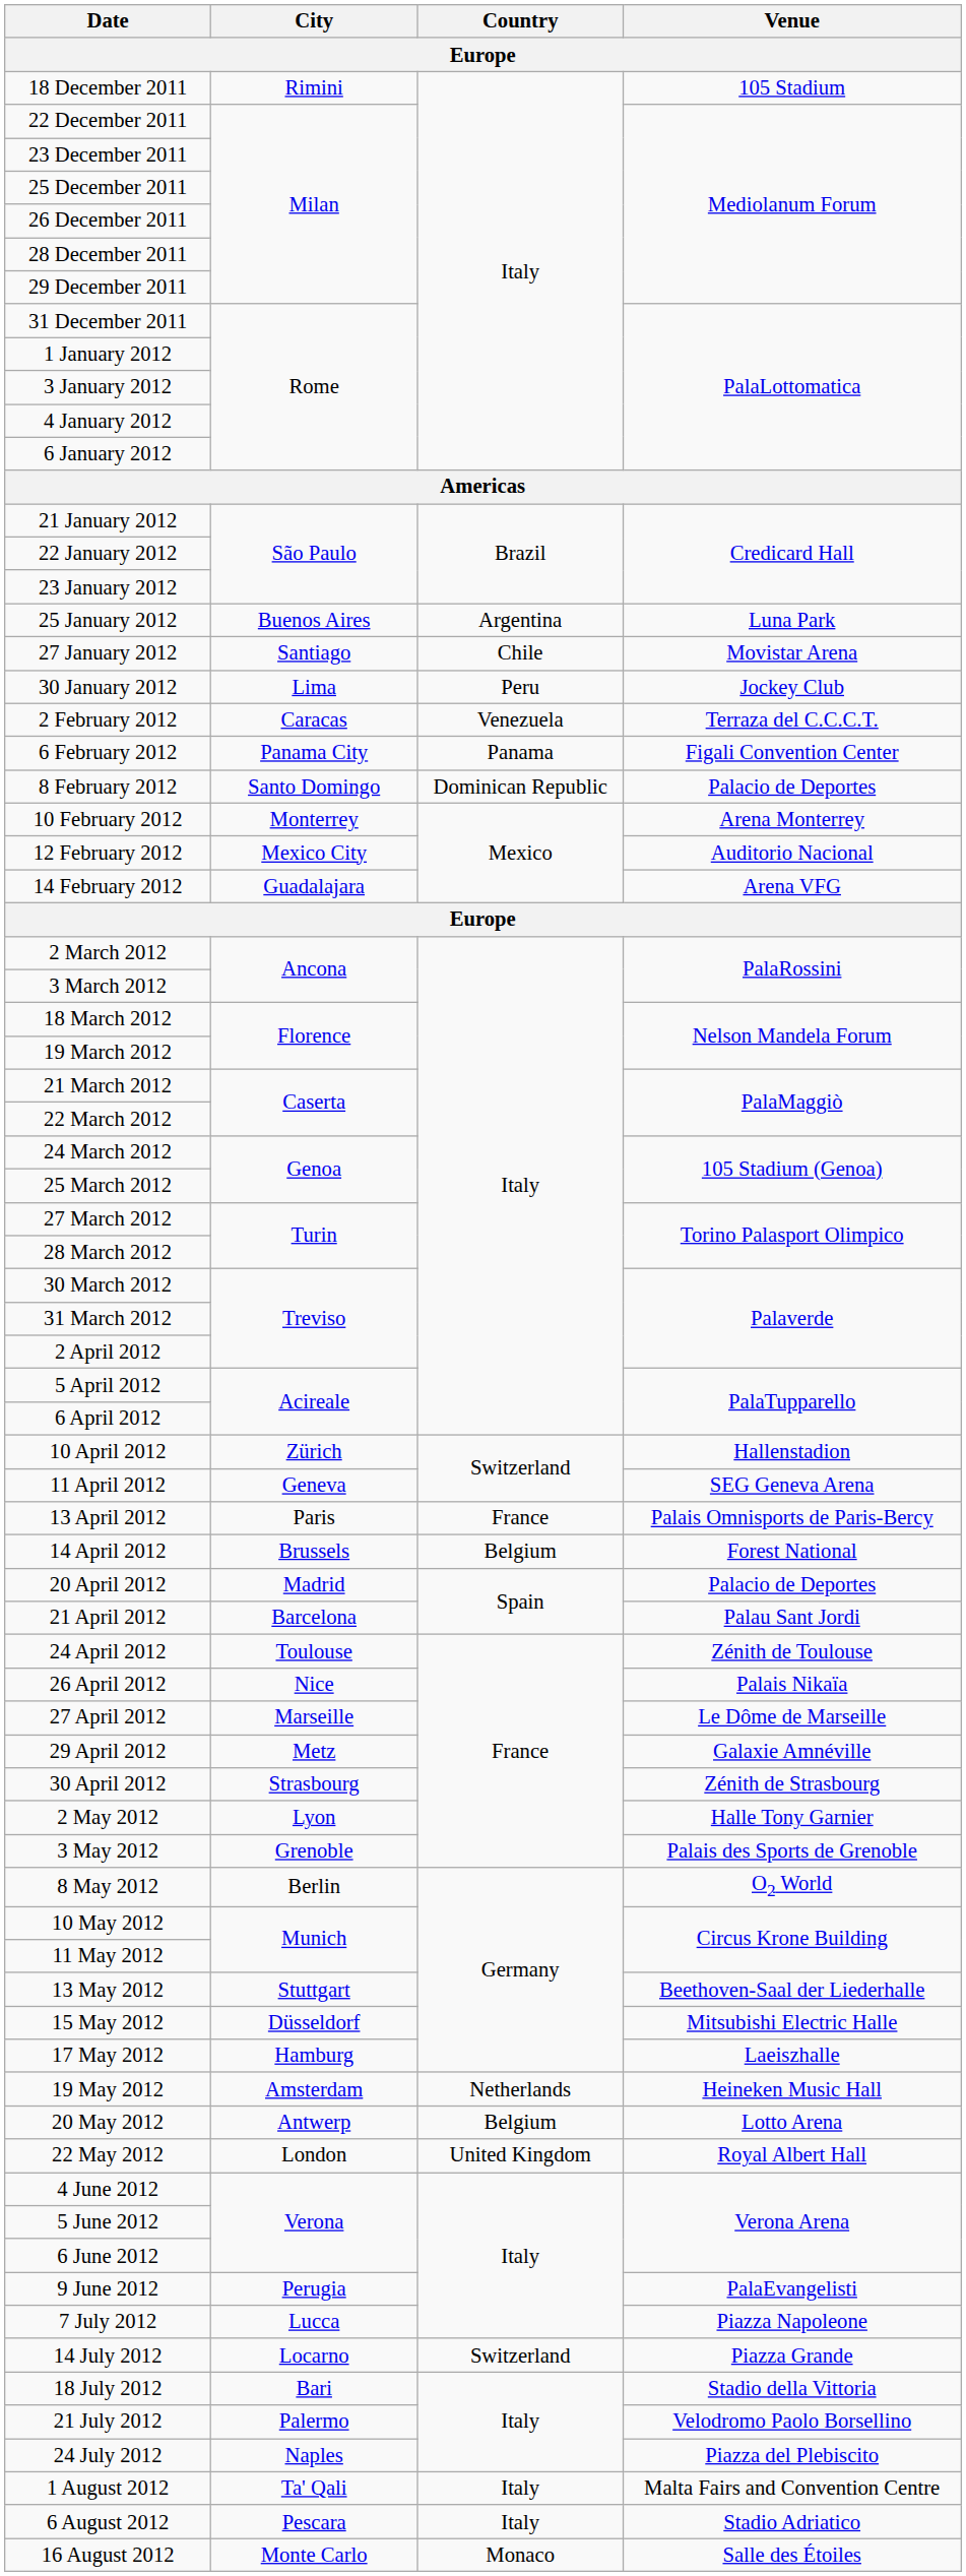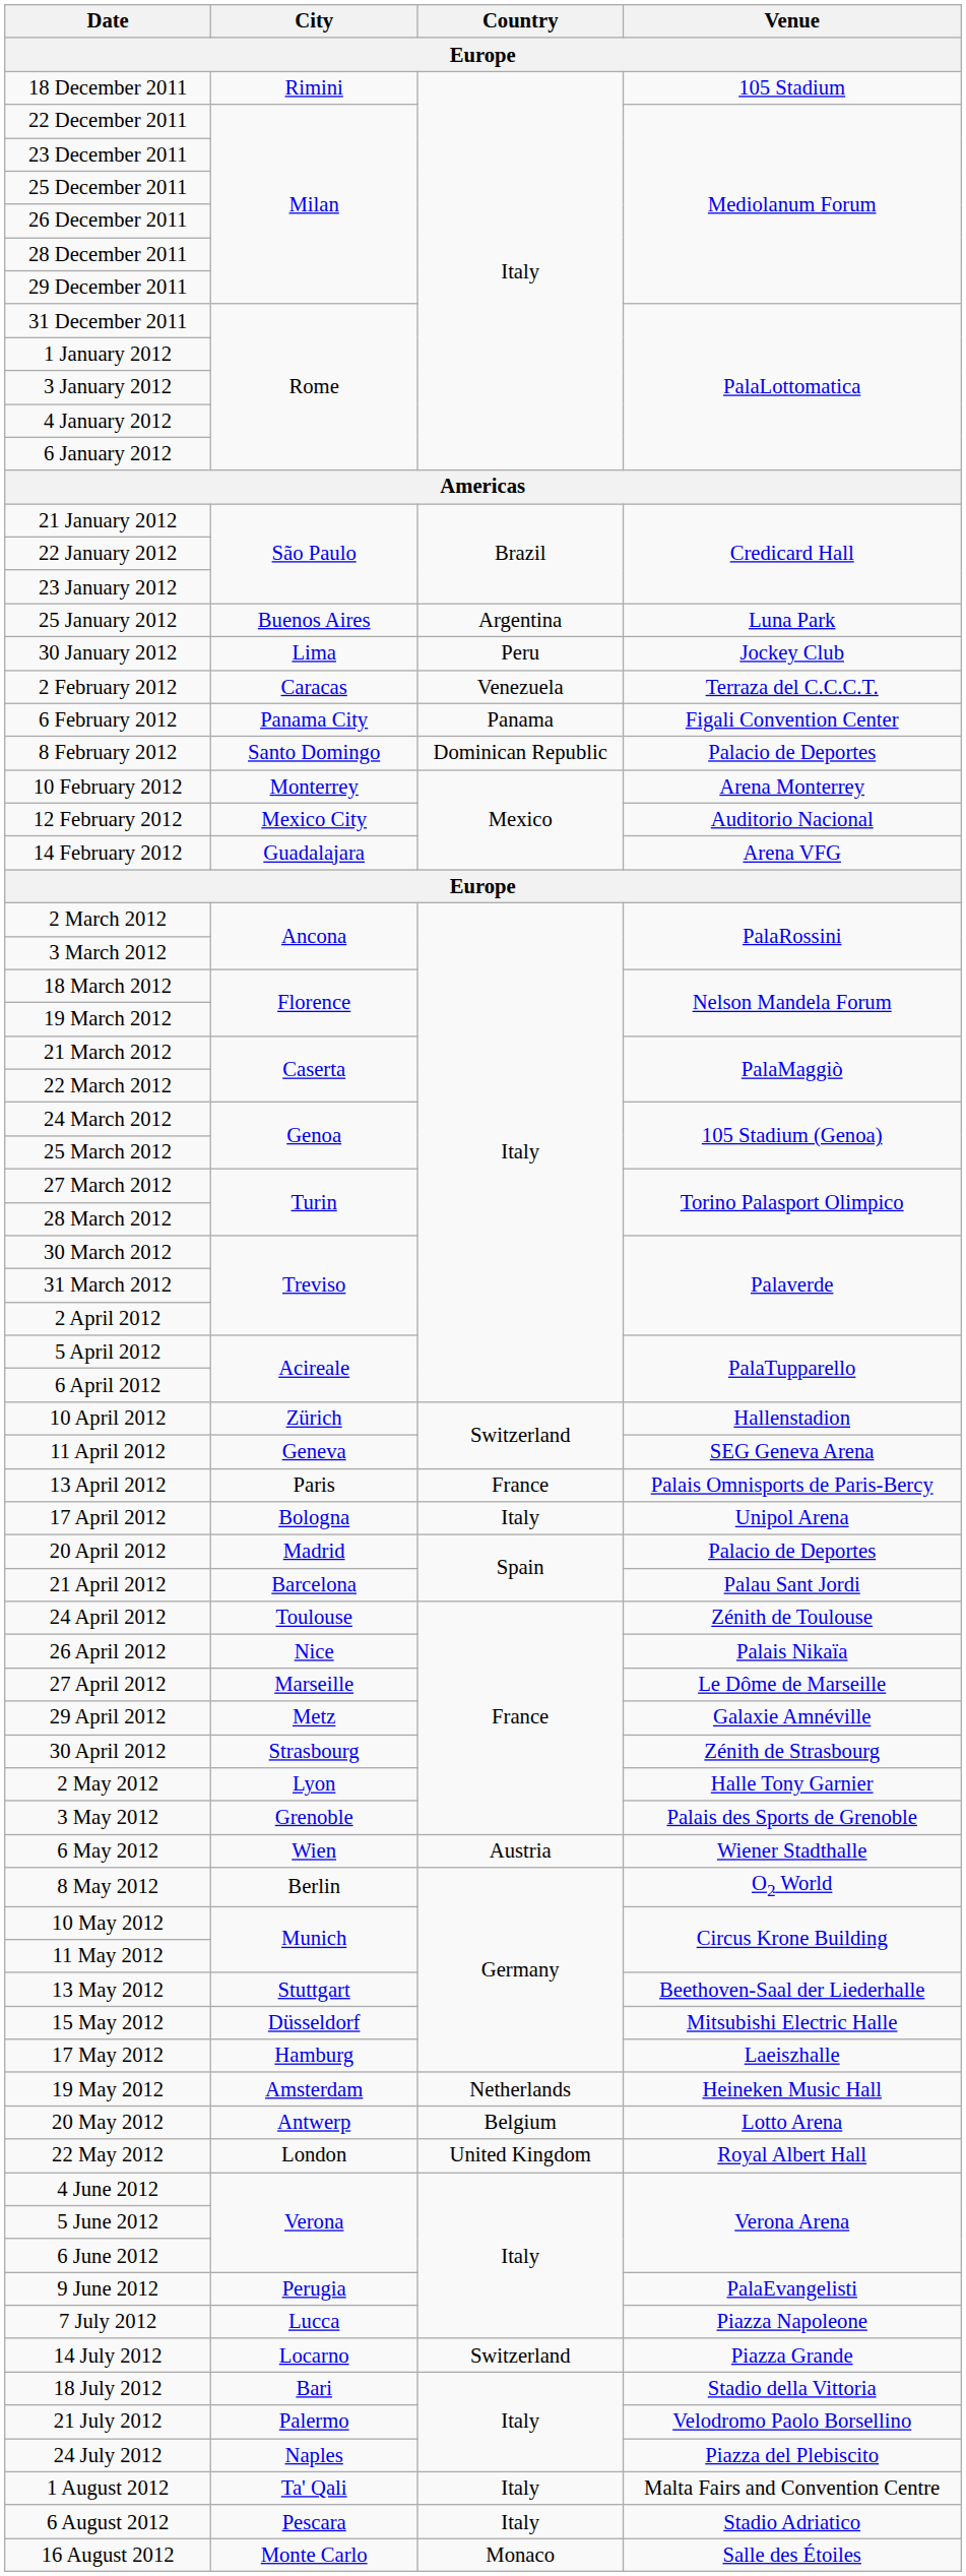- row: 27 January 2012 | Santiago | Chile | Movistar Arena
- row: 14 April 2012 | Brussels | Belgium | Forest National
+ row: 17 April 2012 | Bologna | Italy | Unipol Arena
+ row: 6 May 2012 | Wien | Austria | Wiener Stadthalle
